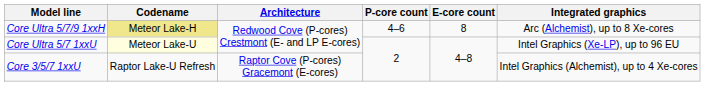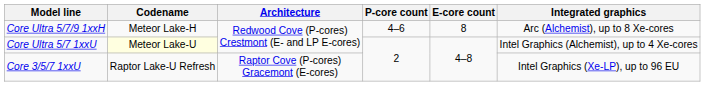Core Ultra 5/7/9 1xxH | Codename: khaki background -> no background
Core Ultra 5/7 1xxU | Integrated graphics: Intel Graphics (Xe-LP), up to 96 EU -> Intel Graphics (Alchemist), up to 4 Xe-cores
Core 3/5/7 1xxU | Integrated graphics: Intel Graphics (Alchemist), up to 4 Xe-cores -> Intel Graphics (Xe-LP), up to 96 EU
